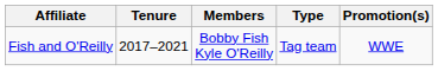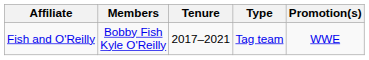columns swapped: Members <-> Tenure
